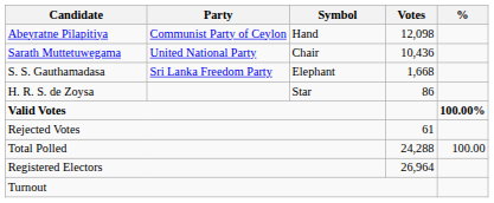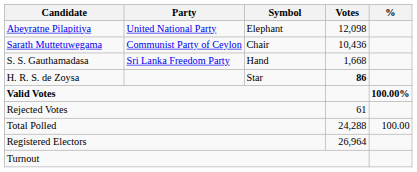Abeyratne Pilapitiya | Party: Communist Party of Ceylon -> United National Party
Abeyratne Pilapitiya | Symbol: Hand -> Elephant
Sarath Muttetuwegama | Party: United National Party -> Communist Party of Ceylon
S. S. Gauthamadasa | Symbol: Elephant -> Hand
H. R. S. de Zoysa | Votes: normal -> bold
